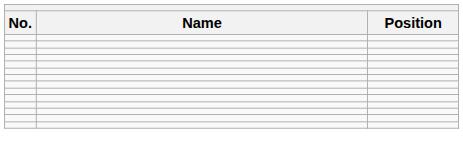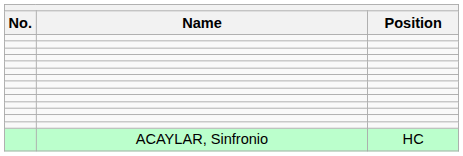+ row: ACAYLAR, Sinfronio | HC
